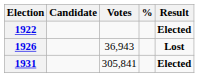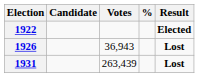1931 | Votes: 305,841 -> 263,439
1931 | Result: Elected -> Lost
